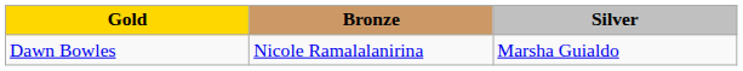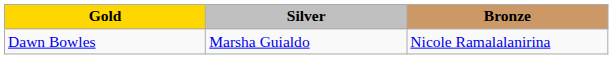columns swapped: Silver <-> Bronze
